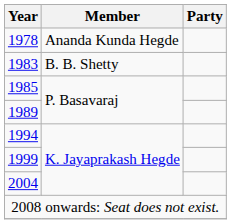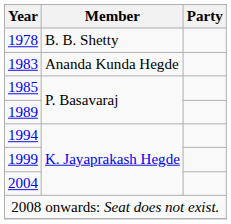1978 | Member: Ananda Kunda Hegde -> B. B. Shetty
1983 | Member: B. B. Shetty -> Ananda Kunda Hegde
